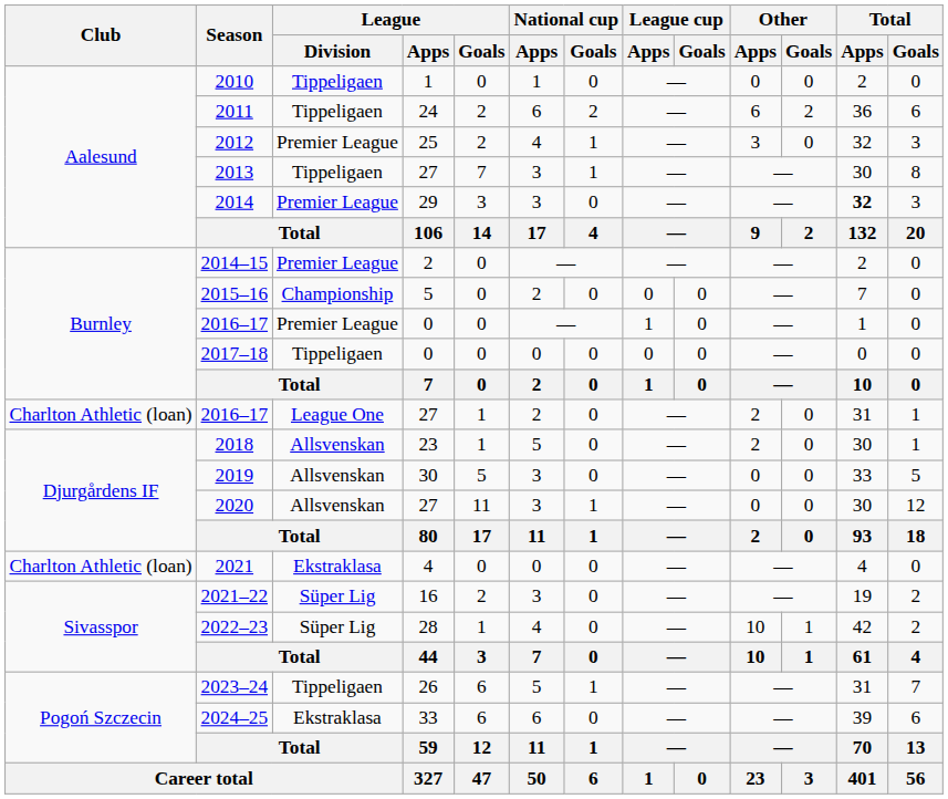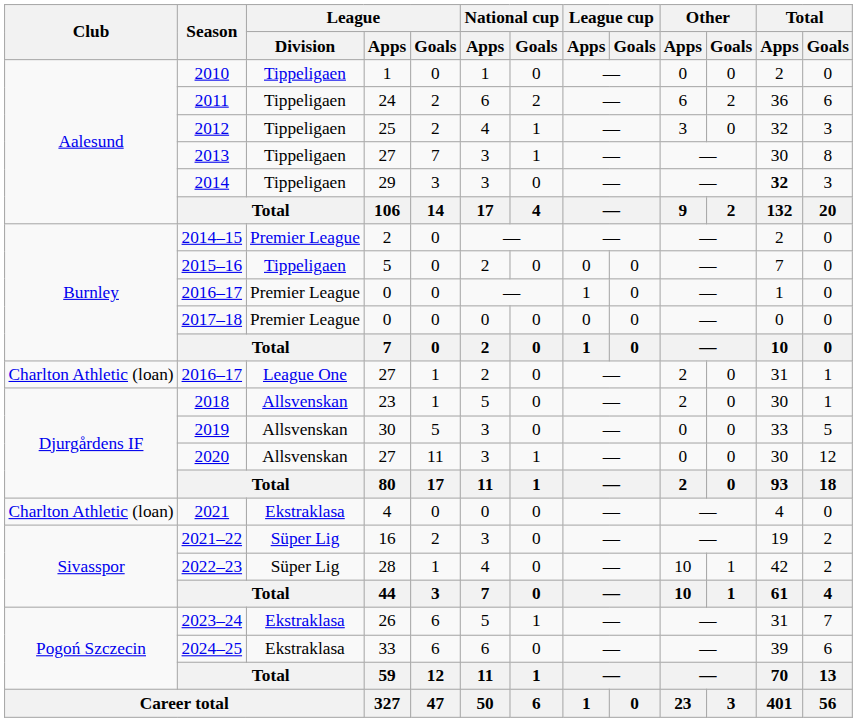2012 | League / Division: Premier League -> Tippeligaen
2014 | League / Division: Premier League -> Tippeligaen
2015–16 | League / Division: Championship -> Tippeligaen
2017–18 | League / Division: Tippeligaen -> Premier League
2023–24 | League / Division: Tippeligaen -> Ekstraklasa
